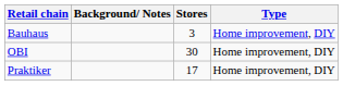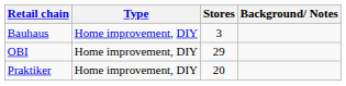columns swapped: Type <-> Background/ Notes
OBI | Stores: 30 -> 29
Praktiker | Stores: 17 -> 20
